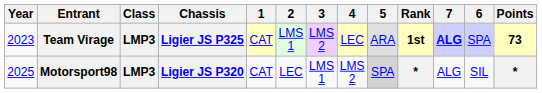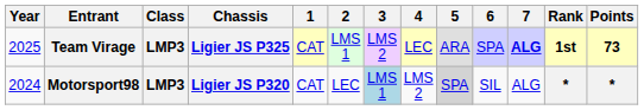columns swapped: 6 <-> Rank
Team Virage | Year: 2023 -> 2025
Motorsport98 | Year: 2025 -> 2024
Motorsport98 | 3: no background -> lightblue background
